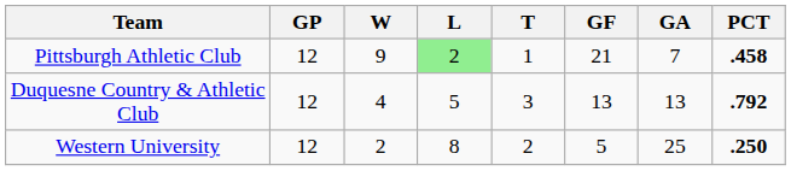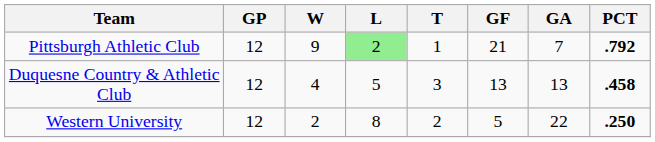Pittsburgh Athletic Club | PCT: .458 -> .792
Duquesne Country & Athletic Club | PCT: .792 -> .458
Western University | GA: 25 -> 22
